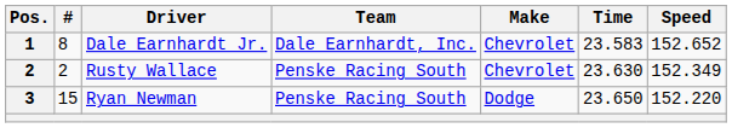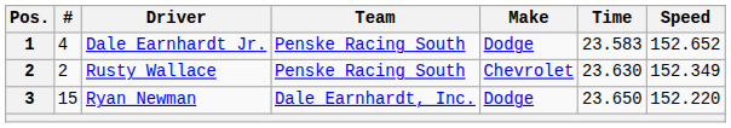Dale Earnhardt Jr. | #: 8 -> 4
Dale Earnhardt Jr. | Team: Dale Earnhardt, Inc. -> Penske Racing South
Dale Earnhardt Jr. | Make: Chevrolet -> Dodge
Ryan Newman | Team: Penske Racing South -> Dale Earnhardt, Inc.
